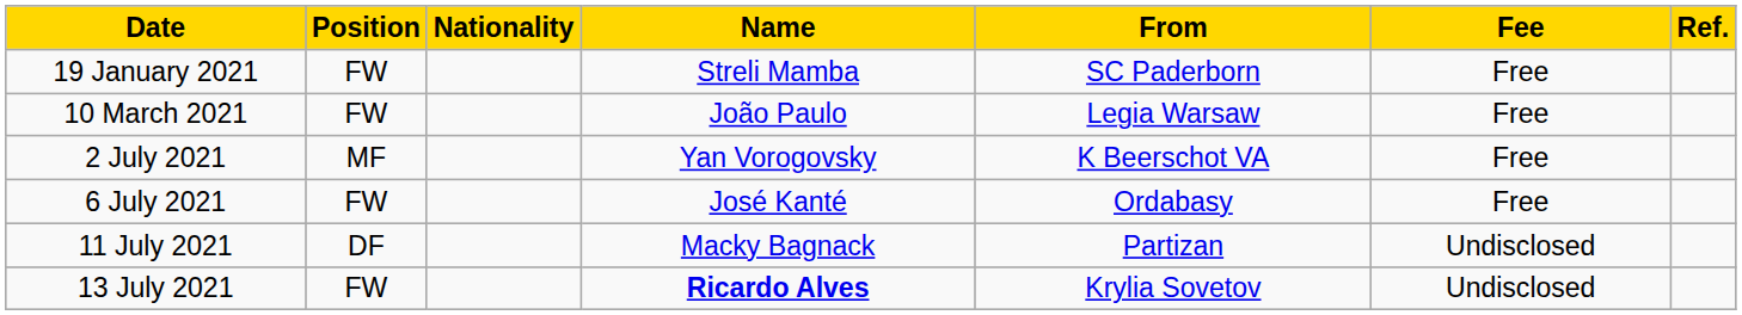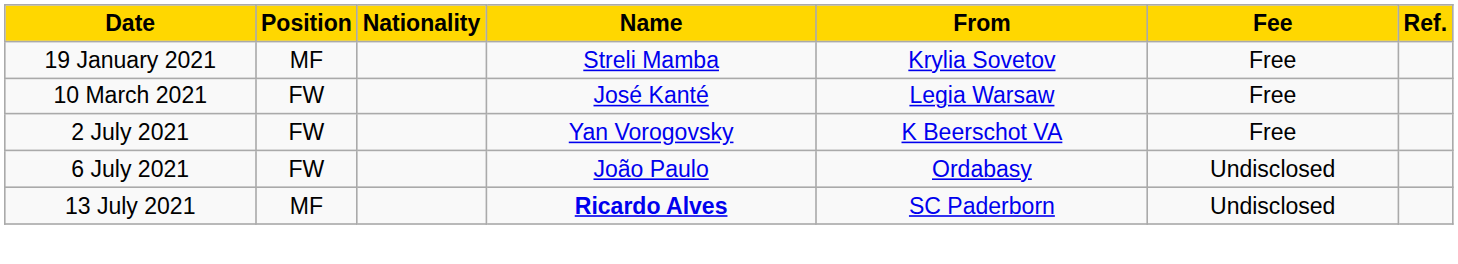19 January 2021 | Position: FW -> MF
19 January 2021 | From: SC Paderborn -> Krylia Sovetov
10 March 2021 | Name: João Paulo -> José Kanté
2 July 2021 | Position: MF -> FW
6 July 2021 | Name: José Kanté -> João Paulo
6 July 2021 | Fee: Free -> Undisclosed
- row: 11 July 2021 | DF | Macky Bagnack | Partizan | Undisclosed
13 July 2021 | Position: FW -> MF
13 July 2021 | From: Krylia Sovetov -> SC Paderborn
